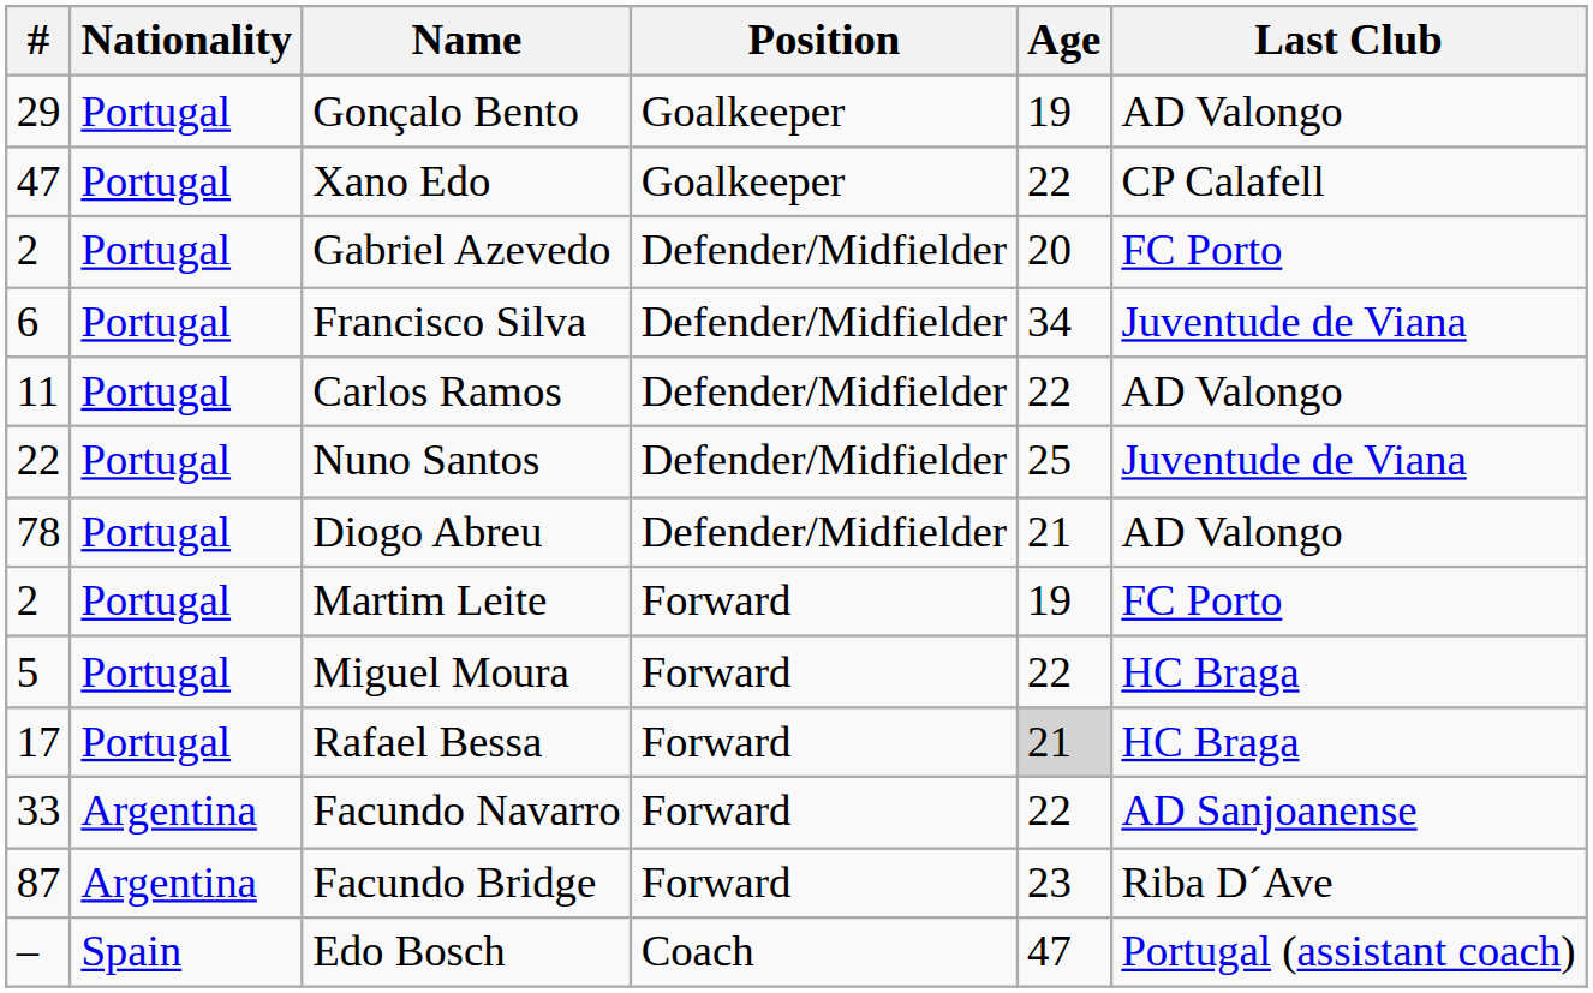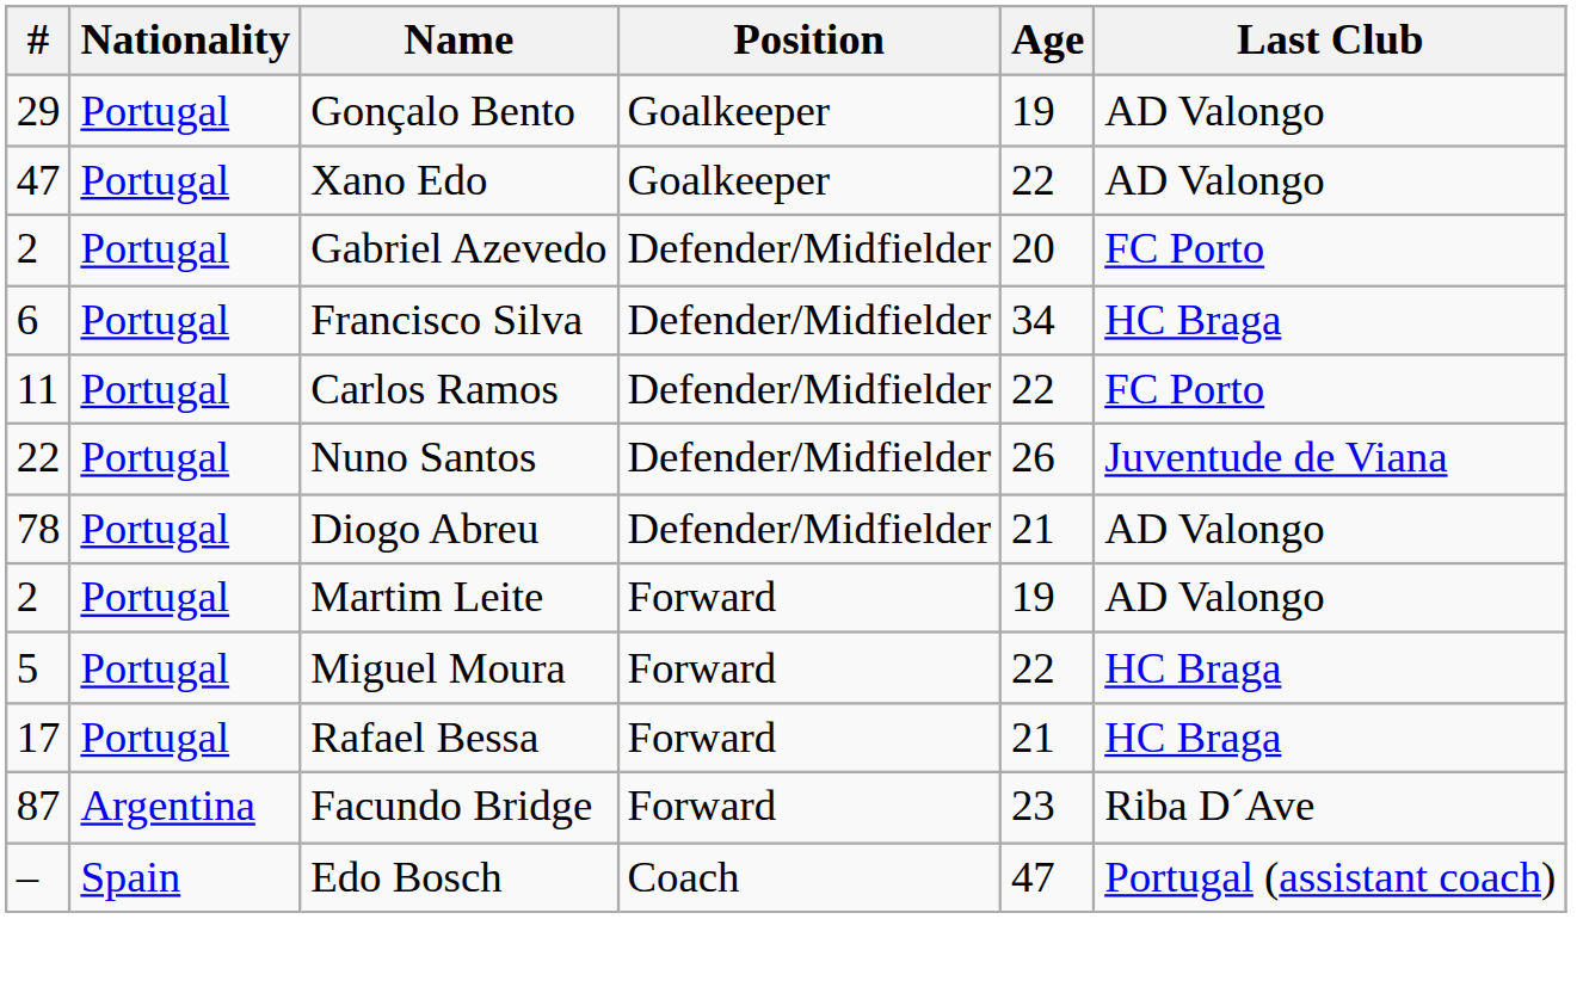Xano Edo | Last Club: CP Calafell -> AD Valongo
Francisco Silva | Last Club: Juventude de Viana -> HC Braga
Carlos Ramos | Last Club: AD Valongo -> FC Porto
Nuno Santos | Age: 25 -> 26
Martim Leite | Last Club: FC Porto -> AD Valongo
Rafael Bessa | Age: lightgrey background -> no background
- row: 33 | Argentina | Facundo Navarro | Forward | 22 | AD Sanjoanense
